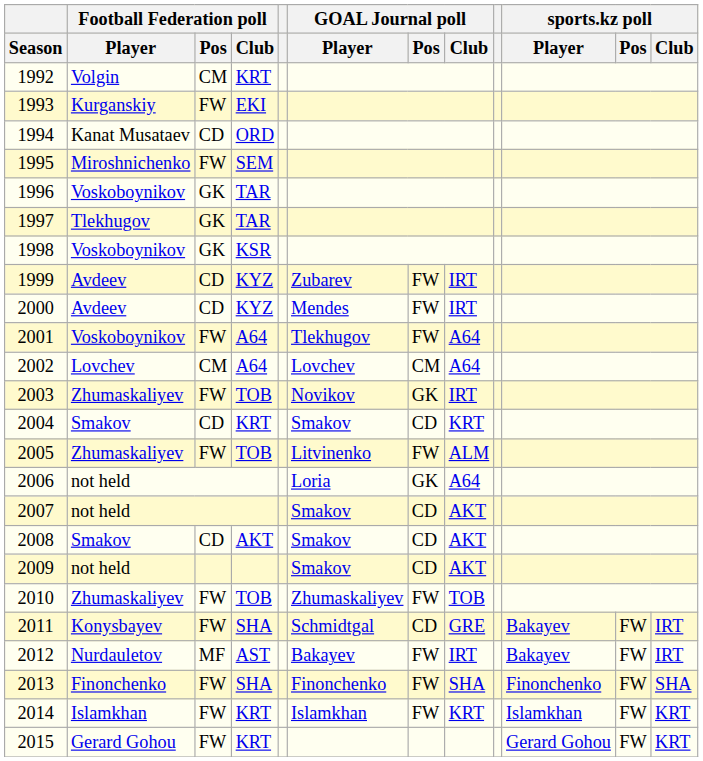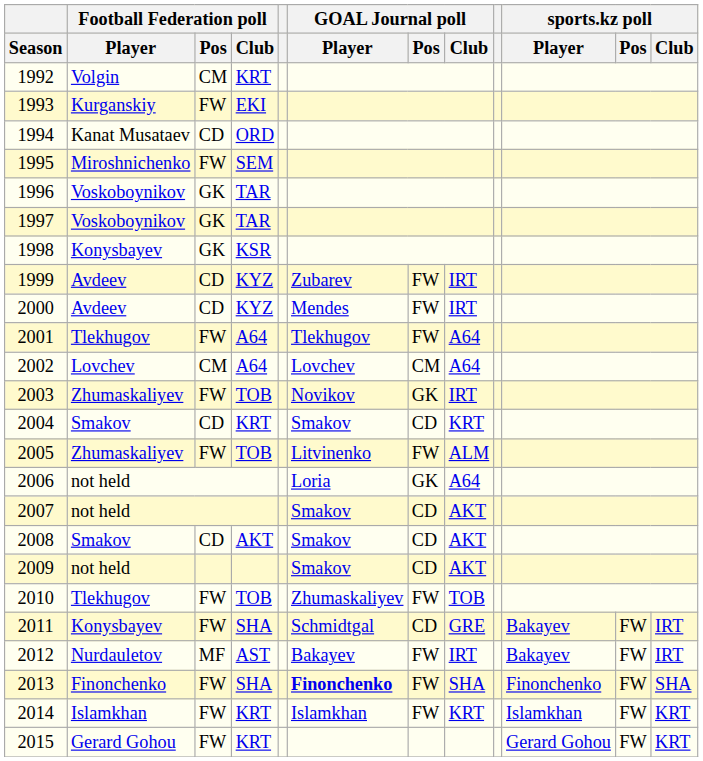1997 | Football Federation poll / Player: Tlekhugov -> Voskoboynikov
1998 | Football Federation poll / Player: Voskoboynikov -> Konysbayev
2001 | Football Federation poll / Player: Voskoboynikov -> Tlekhugov
2010 | Football Federation poll / Player: Zhumaskaliyev -> Tlekhugov
2013 | GOAL Journal poll / Player: normal -> bold
